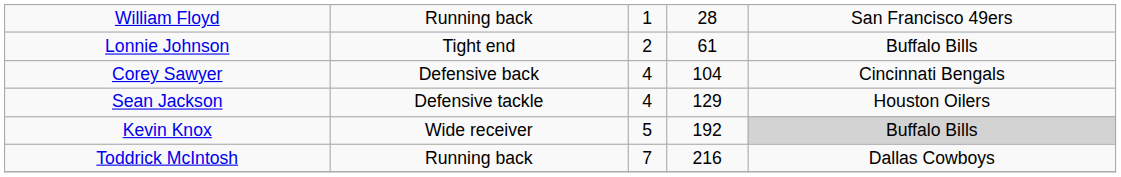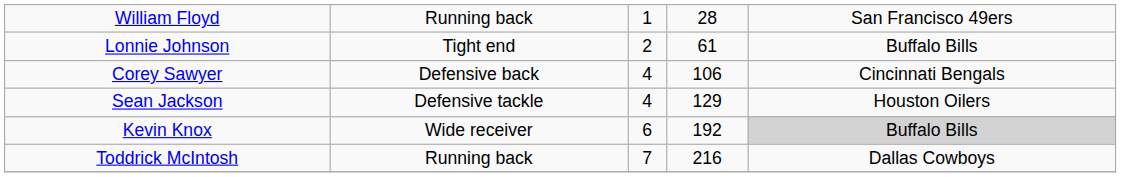Corey Sawyer | column 4: 104 -> 106
Kevin Knox | column 3: 5 -> 6
